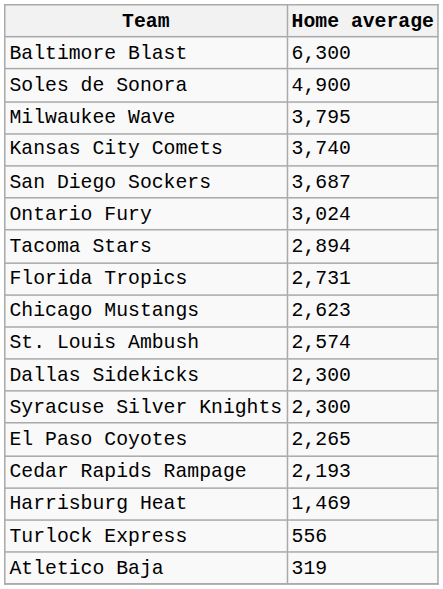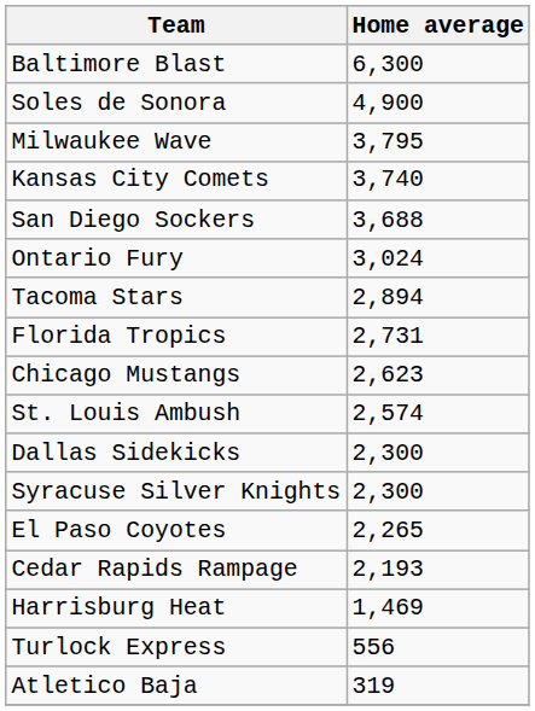San Diego Sockers | Home average: 3,687 -> 3,688
